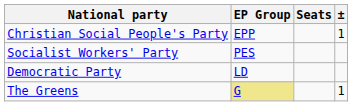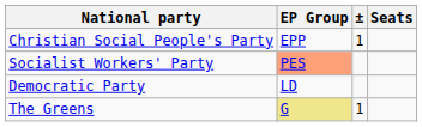columns swapped: Seats <-> ±
Socialist Workers' Party | EP Group: no background -> lightsalmon background
